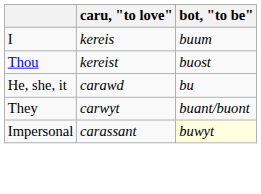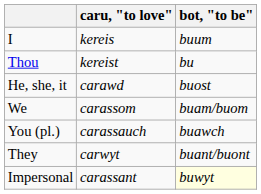Thou | bot, "to be": buost -> bu
He, she, it | bot, "to be": bu -> buost
+ row: We | carassom | buam/buom
+ row: You (pl.) | carassauch | buawch
